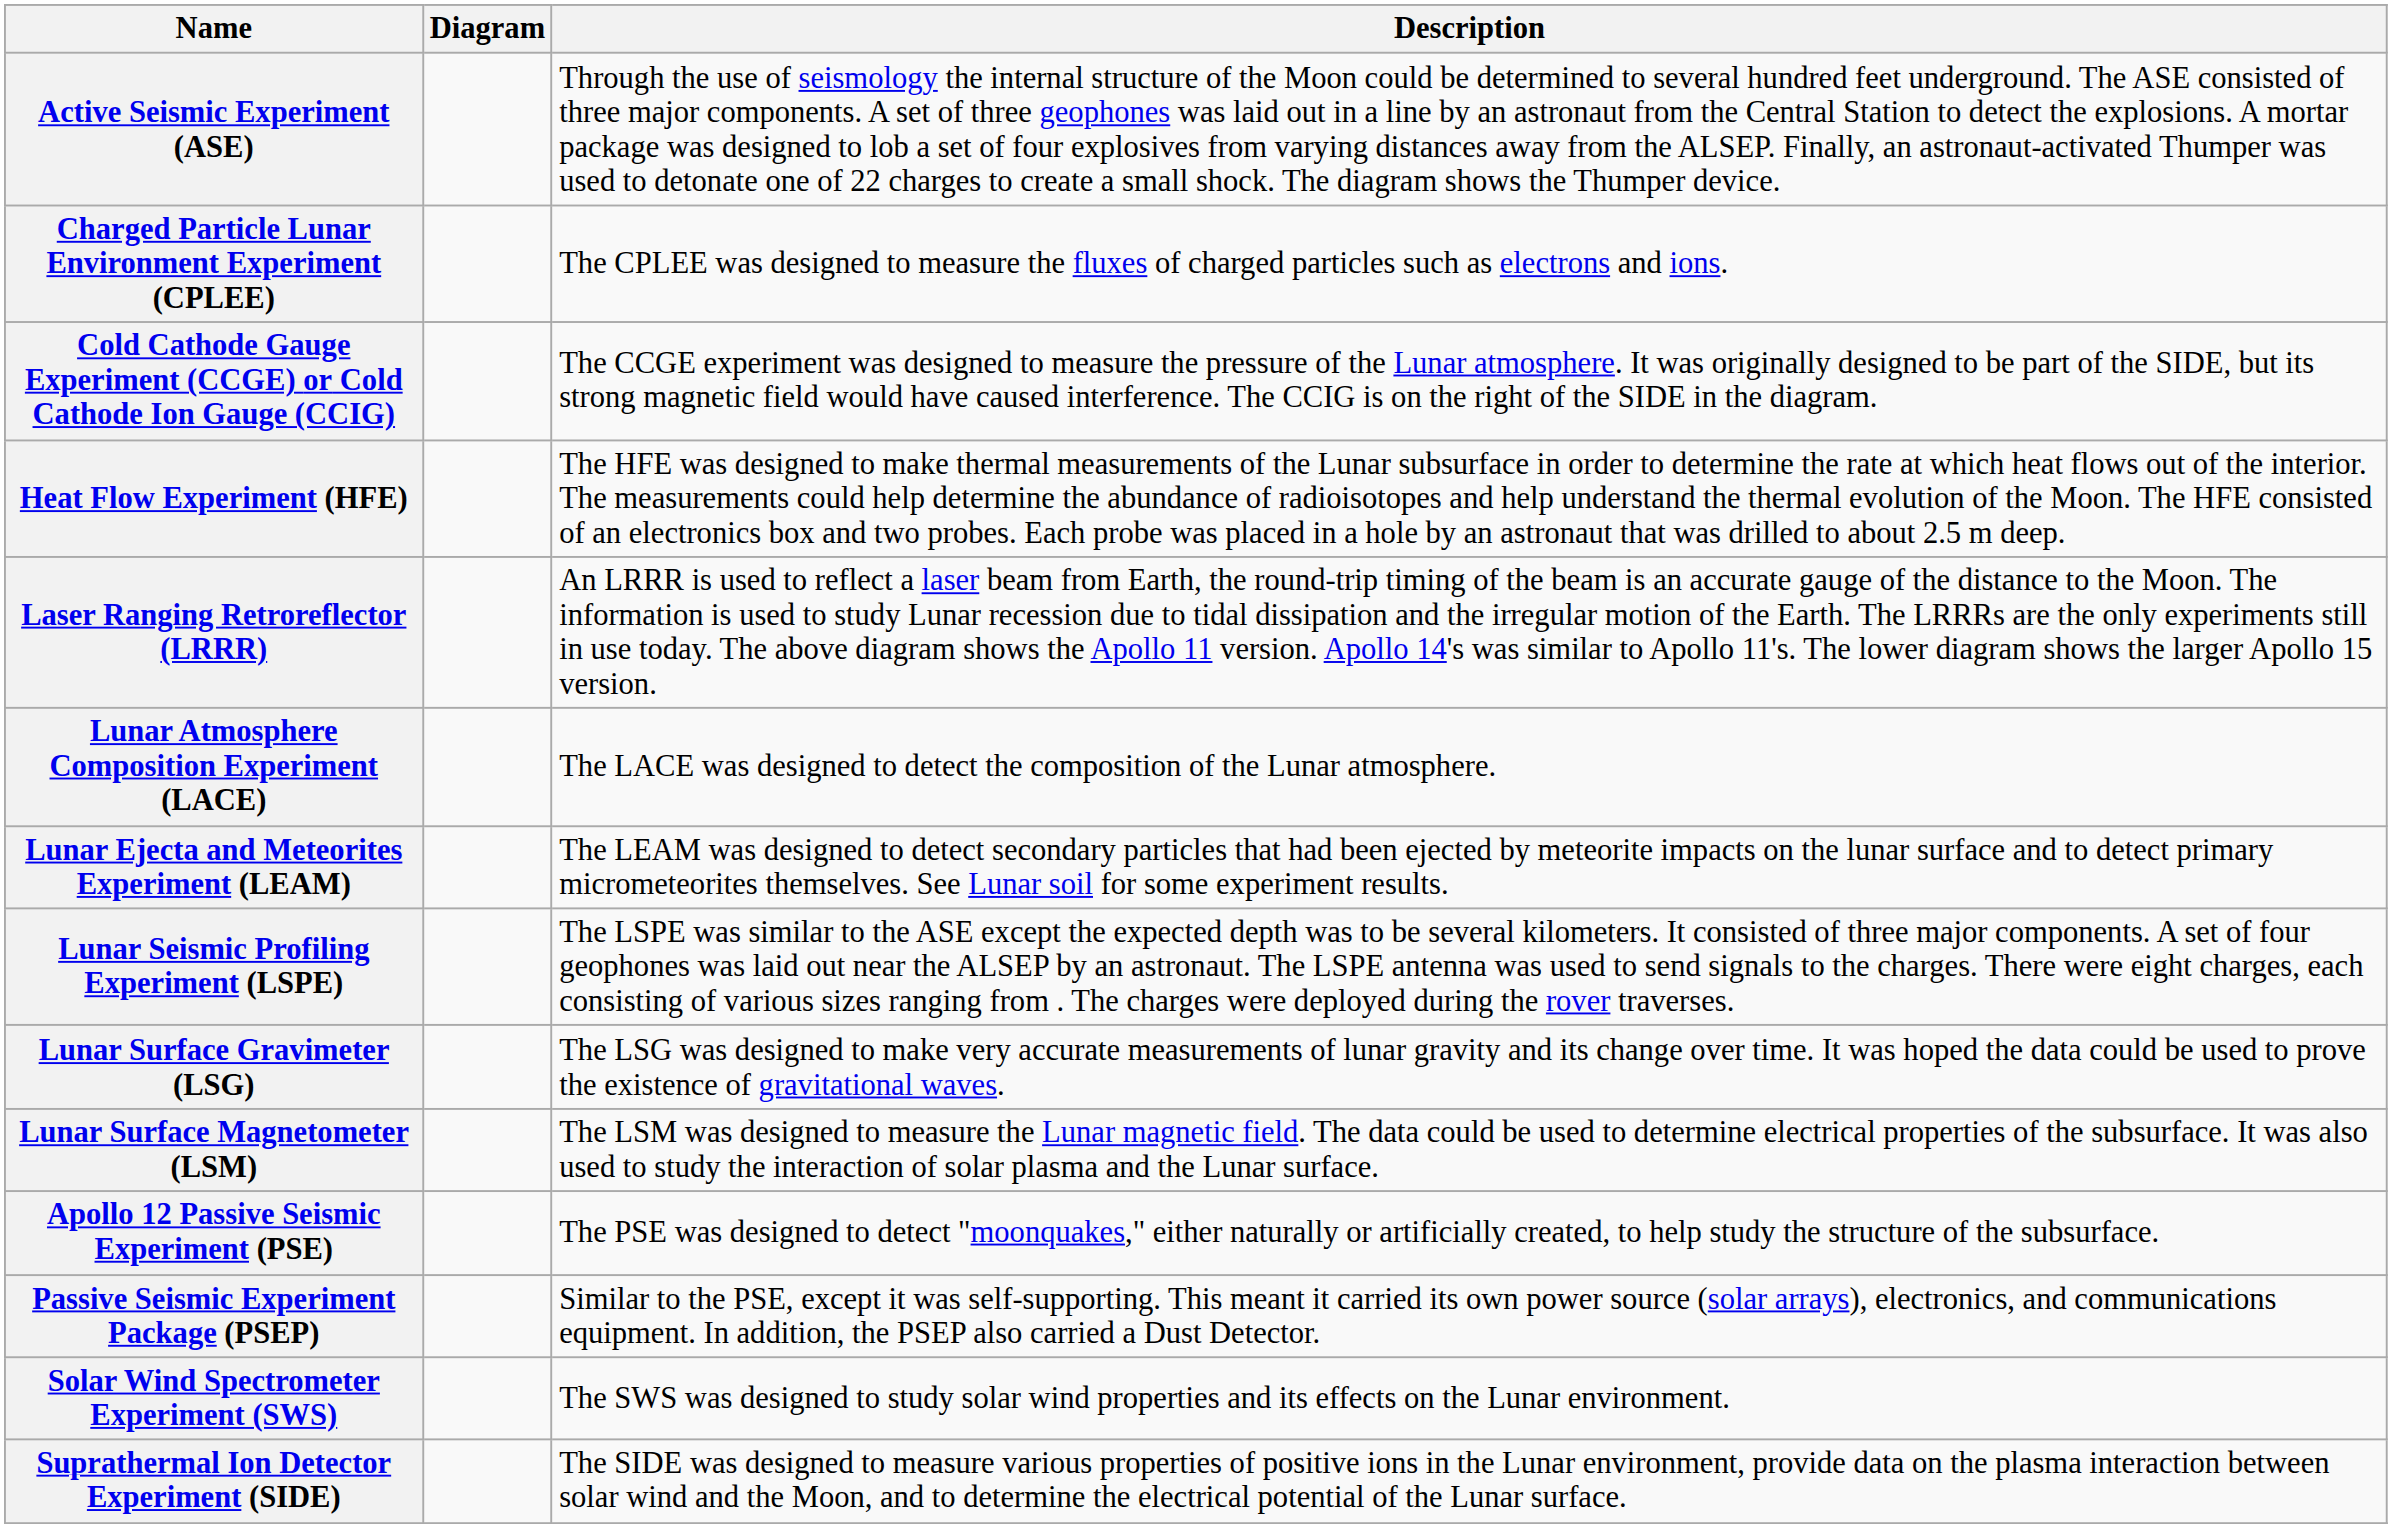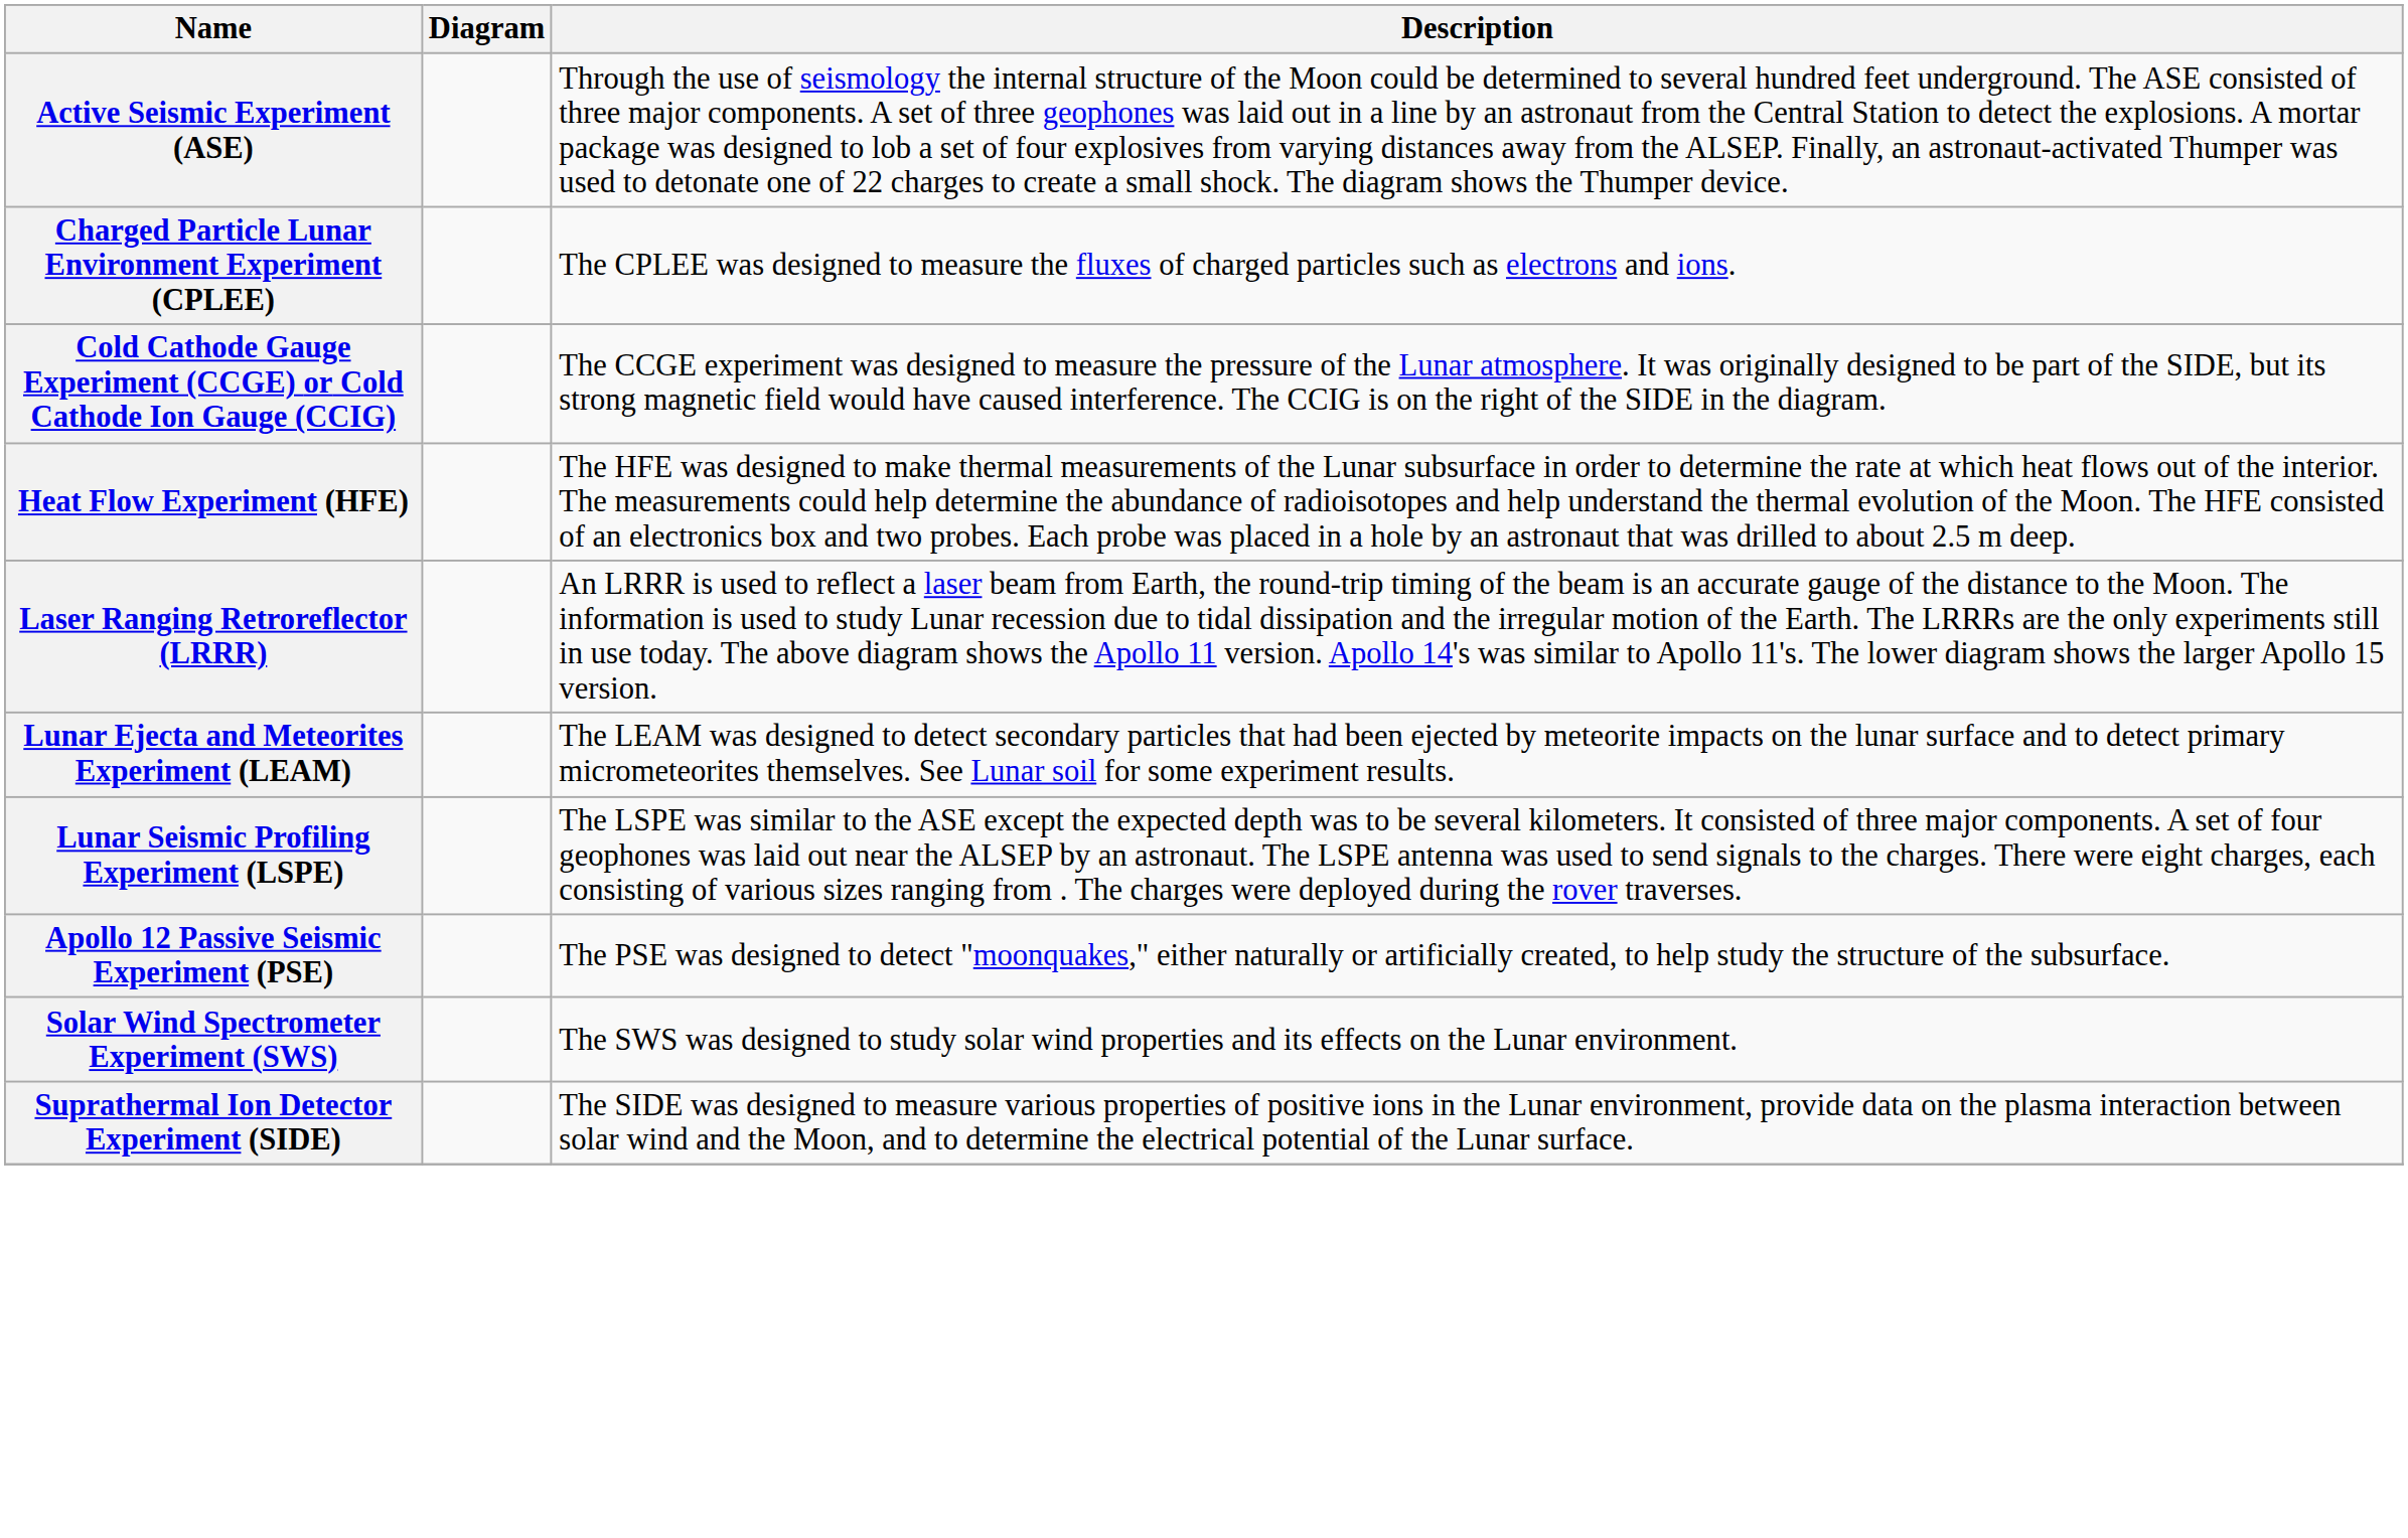- row: Lunar Atmosphere Composition Experiment (LACE) | The LACE was designed to detect the composition of the Lunar atmosphere.
- row: Lunar Surface Gravimeter (LSG) | The LSG was designed to make very accurate measurements of lunar gravity and its change over time. It was hoped the data could be used to prove the existence of gravitational waves.
- row: Lunar Surface Magnetometer (LSM) | The LSM was designed to measure the Lunar magnetic field. The data could be used to determine electrical properties of the subsurface. It was also used to study the interaction of solar plasma and the Lunar surface.
- row: Passive Seismic Experiment Package (PSEP) | Similar to the PSE, except it was self-supporting. This meant it carried its own power source (solar arrays), electronics, and communications equipment. In addition, the PSEP also carried a Dust Detector.
